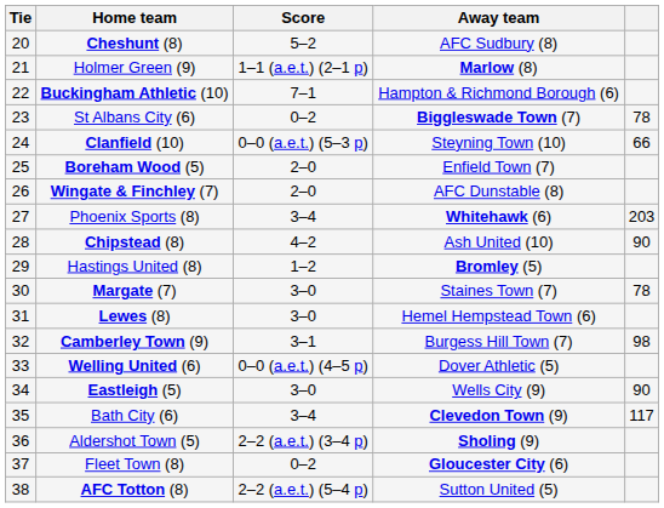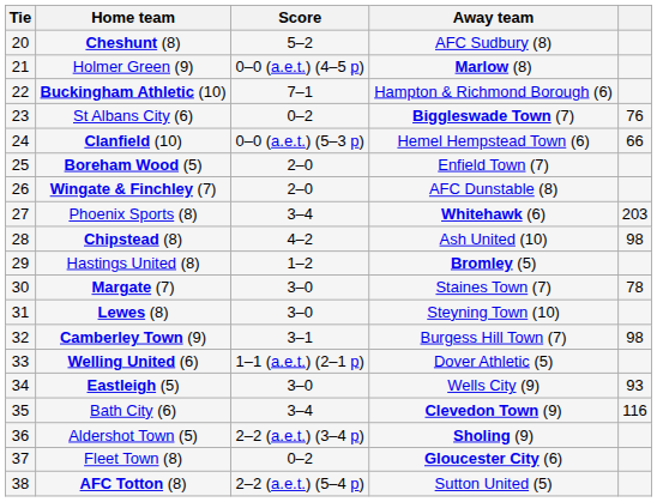Holmer Green (9) | Score: 1–1 (a.e.t.) (2–1 p) -> 0–0 (a.e.t.) (4–5 p)
St Albans City (6) | column 5: 78 -> 76
Clanfield (10) | Away team: Steyning Town (10) -> Hemel Hempstead Town (6)
Chipstead (8) | column 5: 90 -> 98
Lewes (8) | Away team: Hemel Hempstead Town (6) -> Steyning Town (10)
Welling United (6) | Score: 0–0 (a.e.t.) (4–5 p) -> 1–1 (a.e.t.) (2–1 p)
Eastleigh (5) | column 5: 90 -> 93
Bath City (6) | column 5: 117 -> 116
